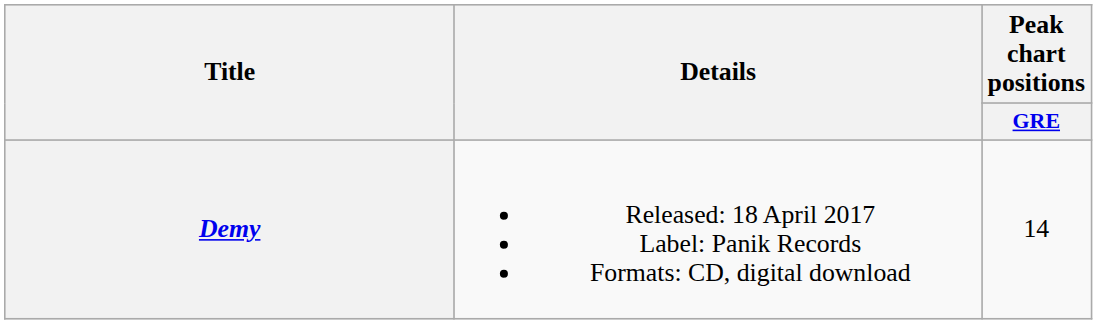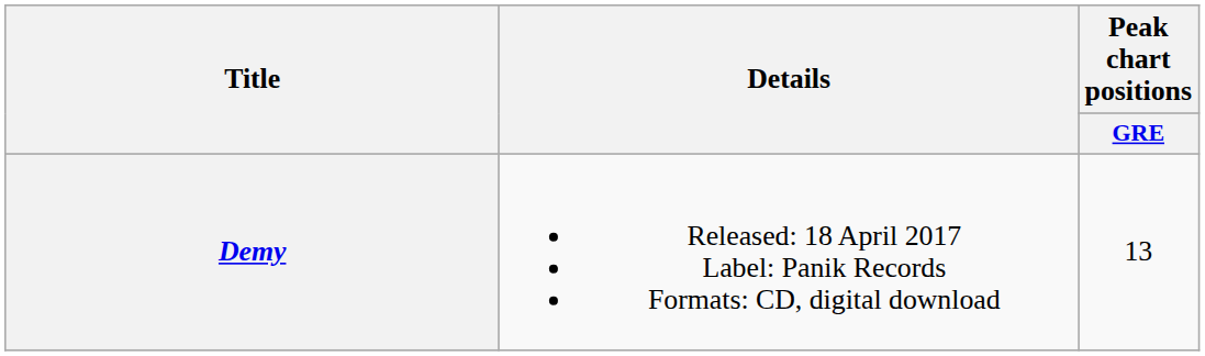Demy | Peak chart positions / GRE: 14 -> 13
